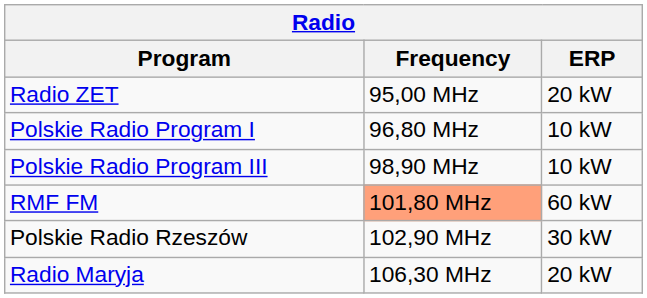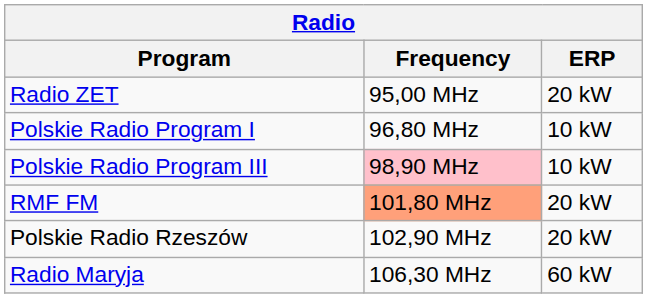Polskie Radio Program III | Frequency: no background -> pink background
RMF FM | ERP: 60 kW -> 20 kW
Polskie Radio Rzeszów | ERP: 30 kW -> 20 kW
Radio Maryja | ERP: 20 kW -> 60 kW
